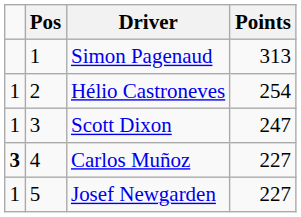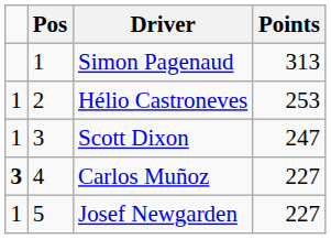Hélio Castroneves | Points: 254 -> 253
